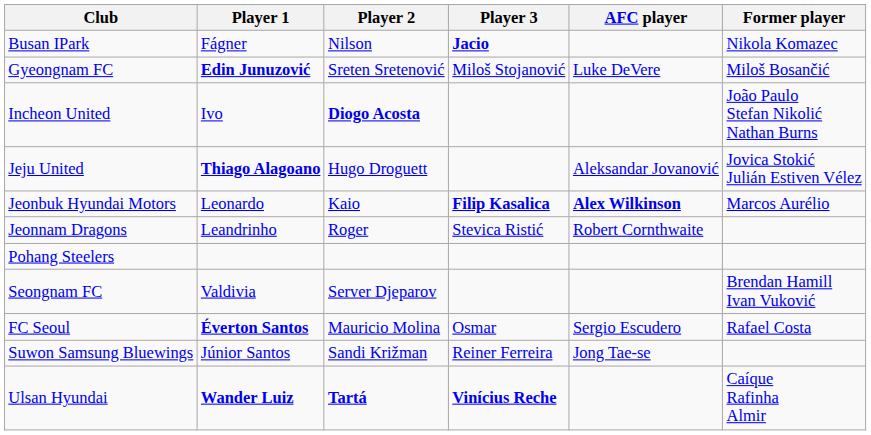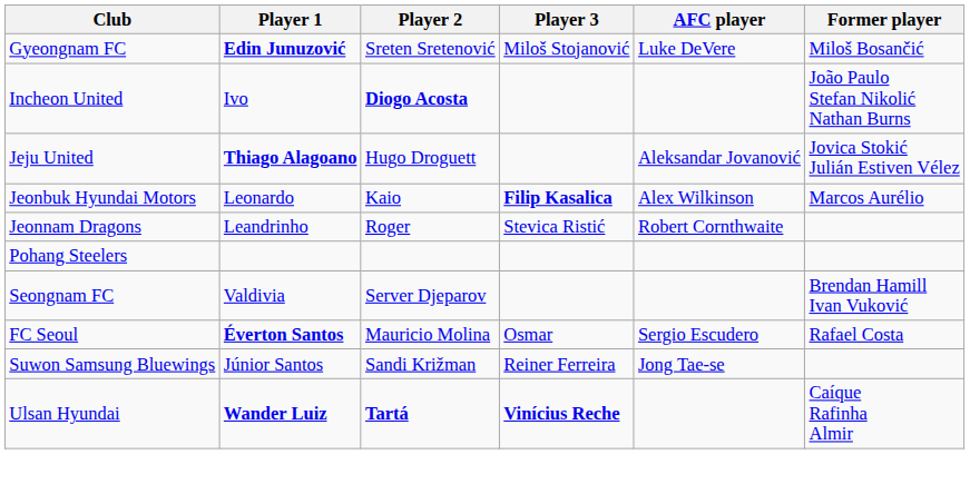- row: Busan IPark | Fágner | Nilson | Jacio | Nikola Komazec
Jeonbuk Hyundai Motors | AFC player: bold -> normal
